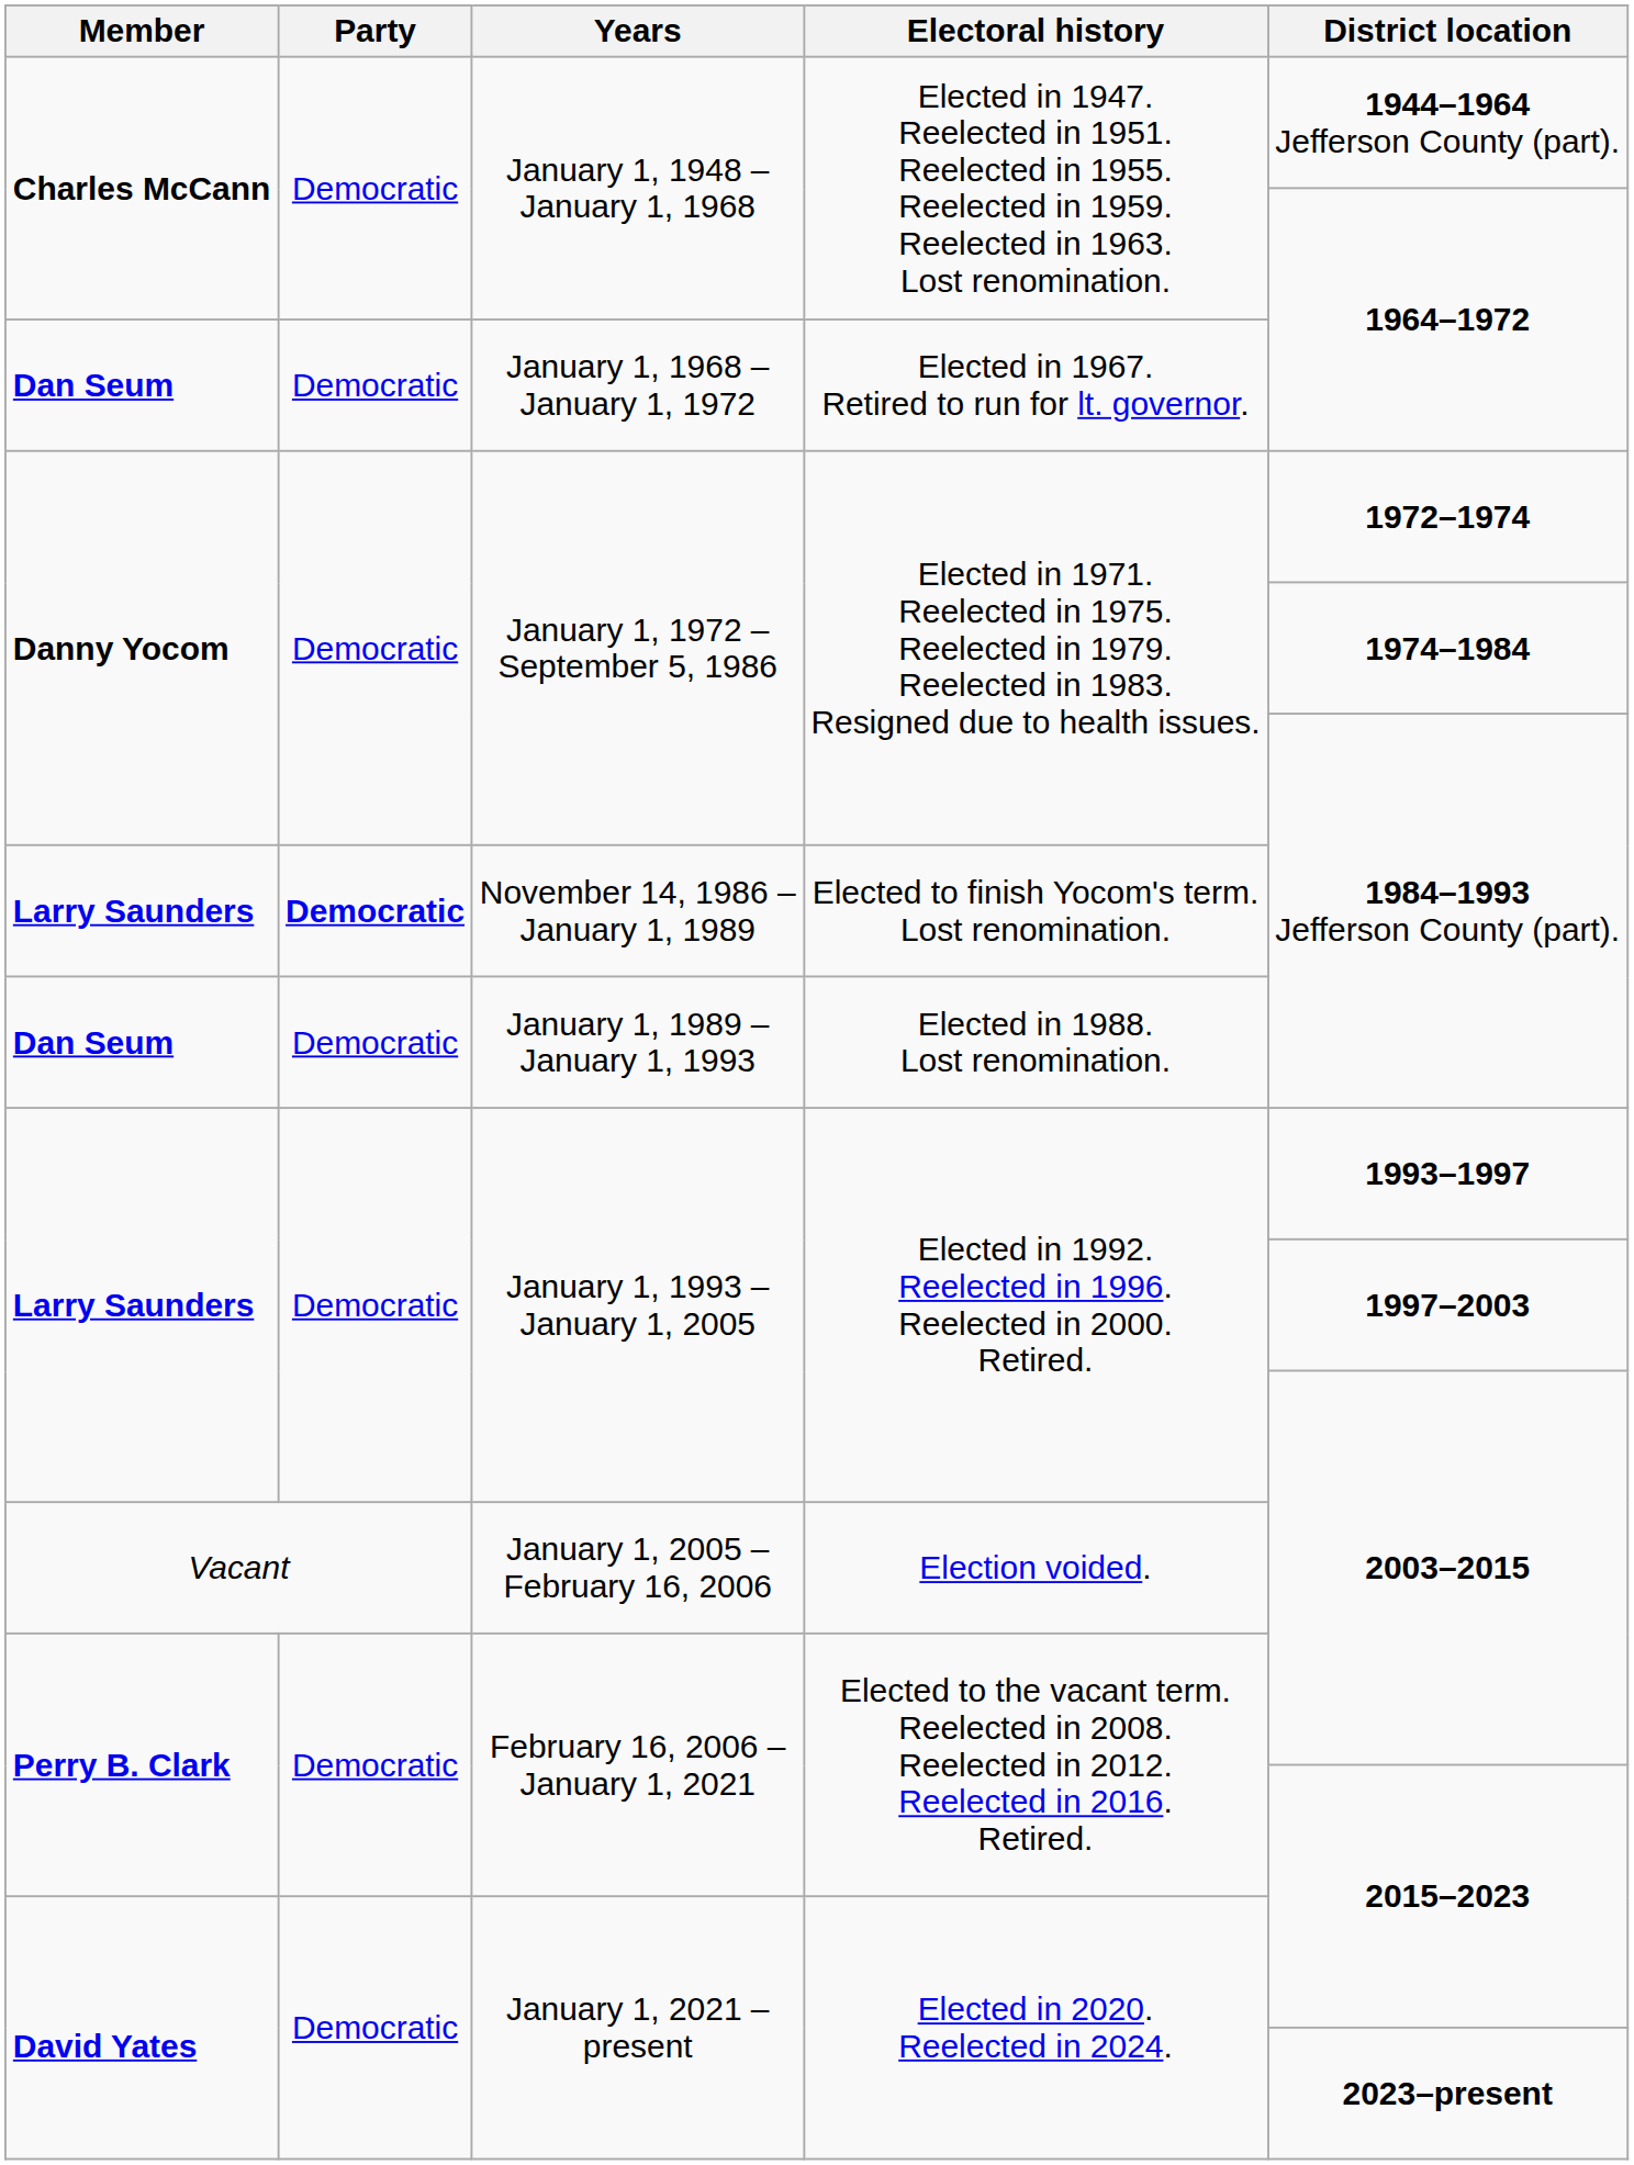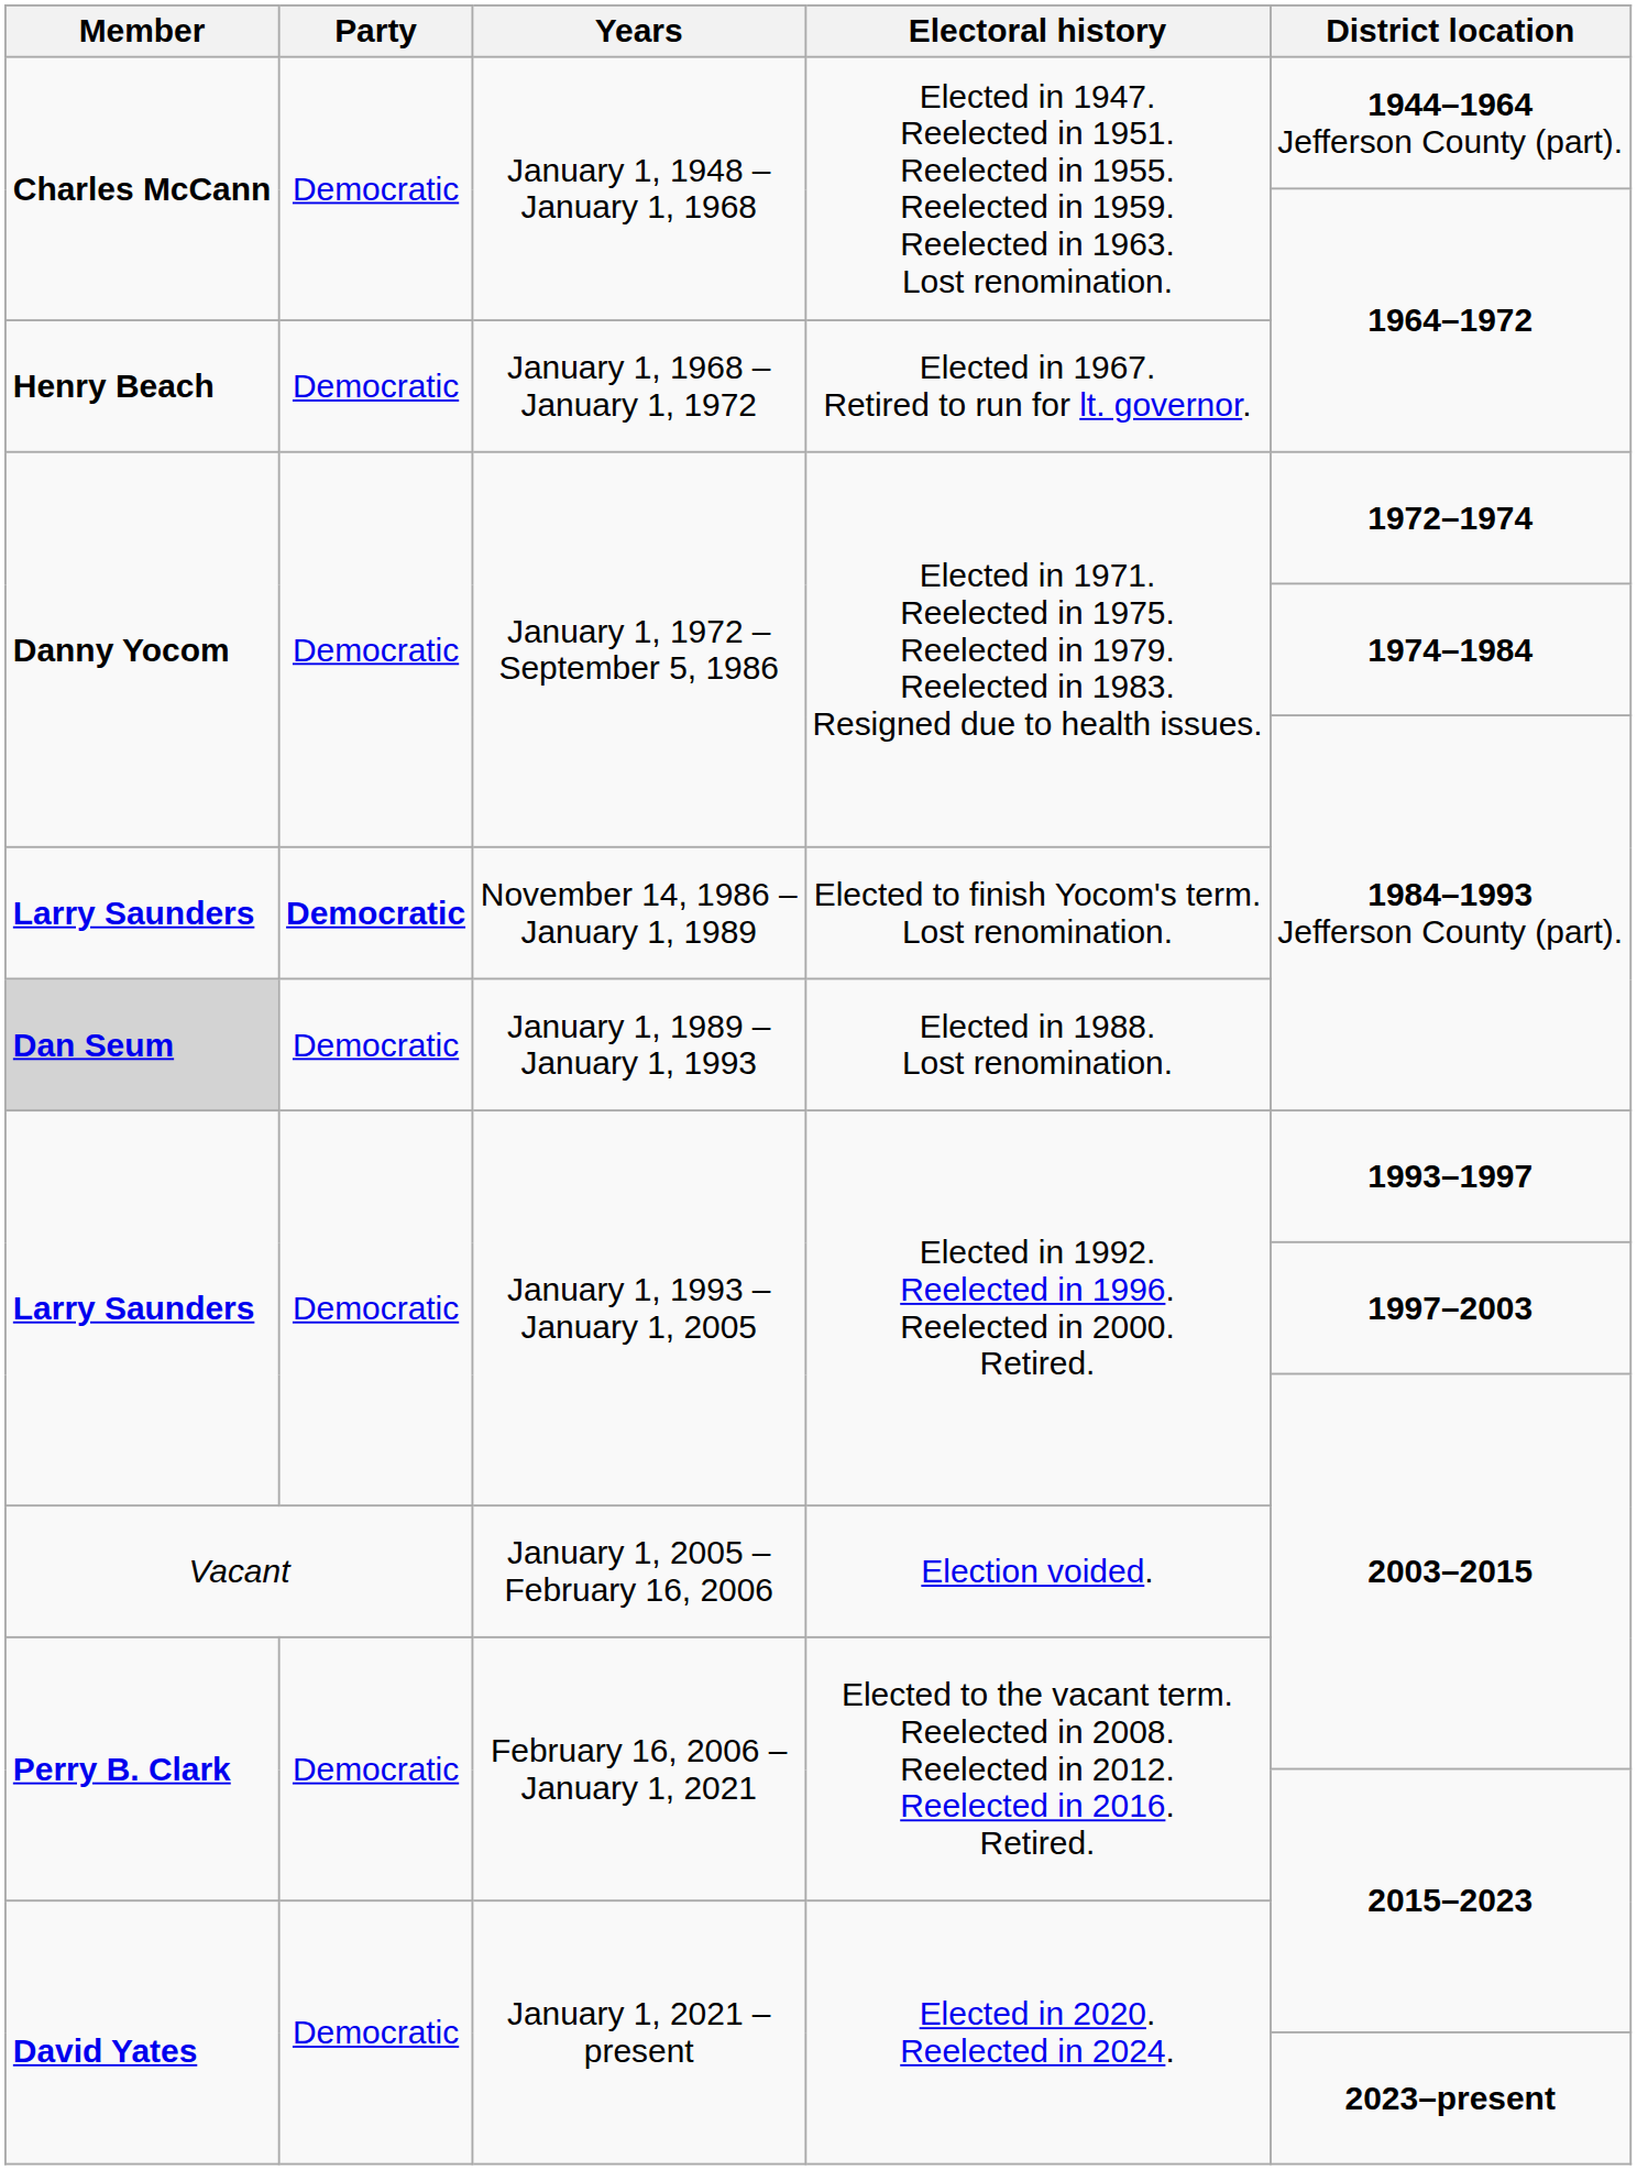January 1, 1968 – January 1, 1972 | Member: Dan Seum -> Henry Beach
January 1, 1989 – January 1, 1993 | Member: no background -> lightgrey background
